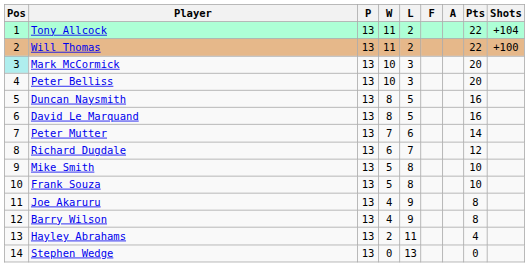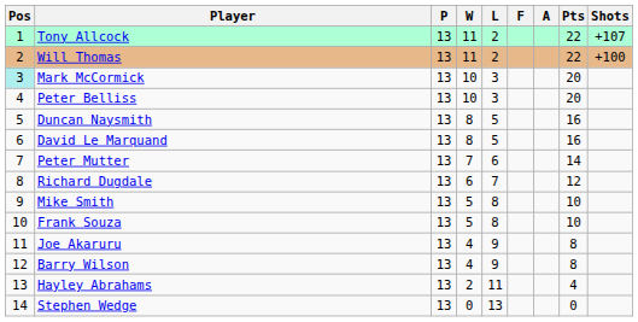Tony Allcock | Shots: +104 -> +107
